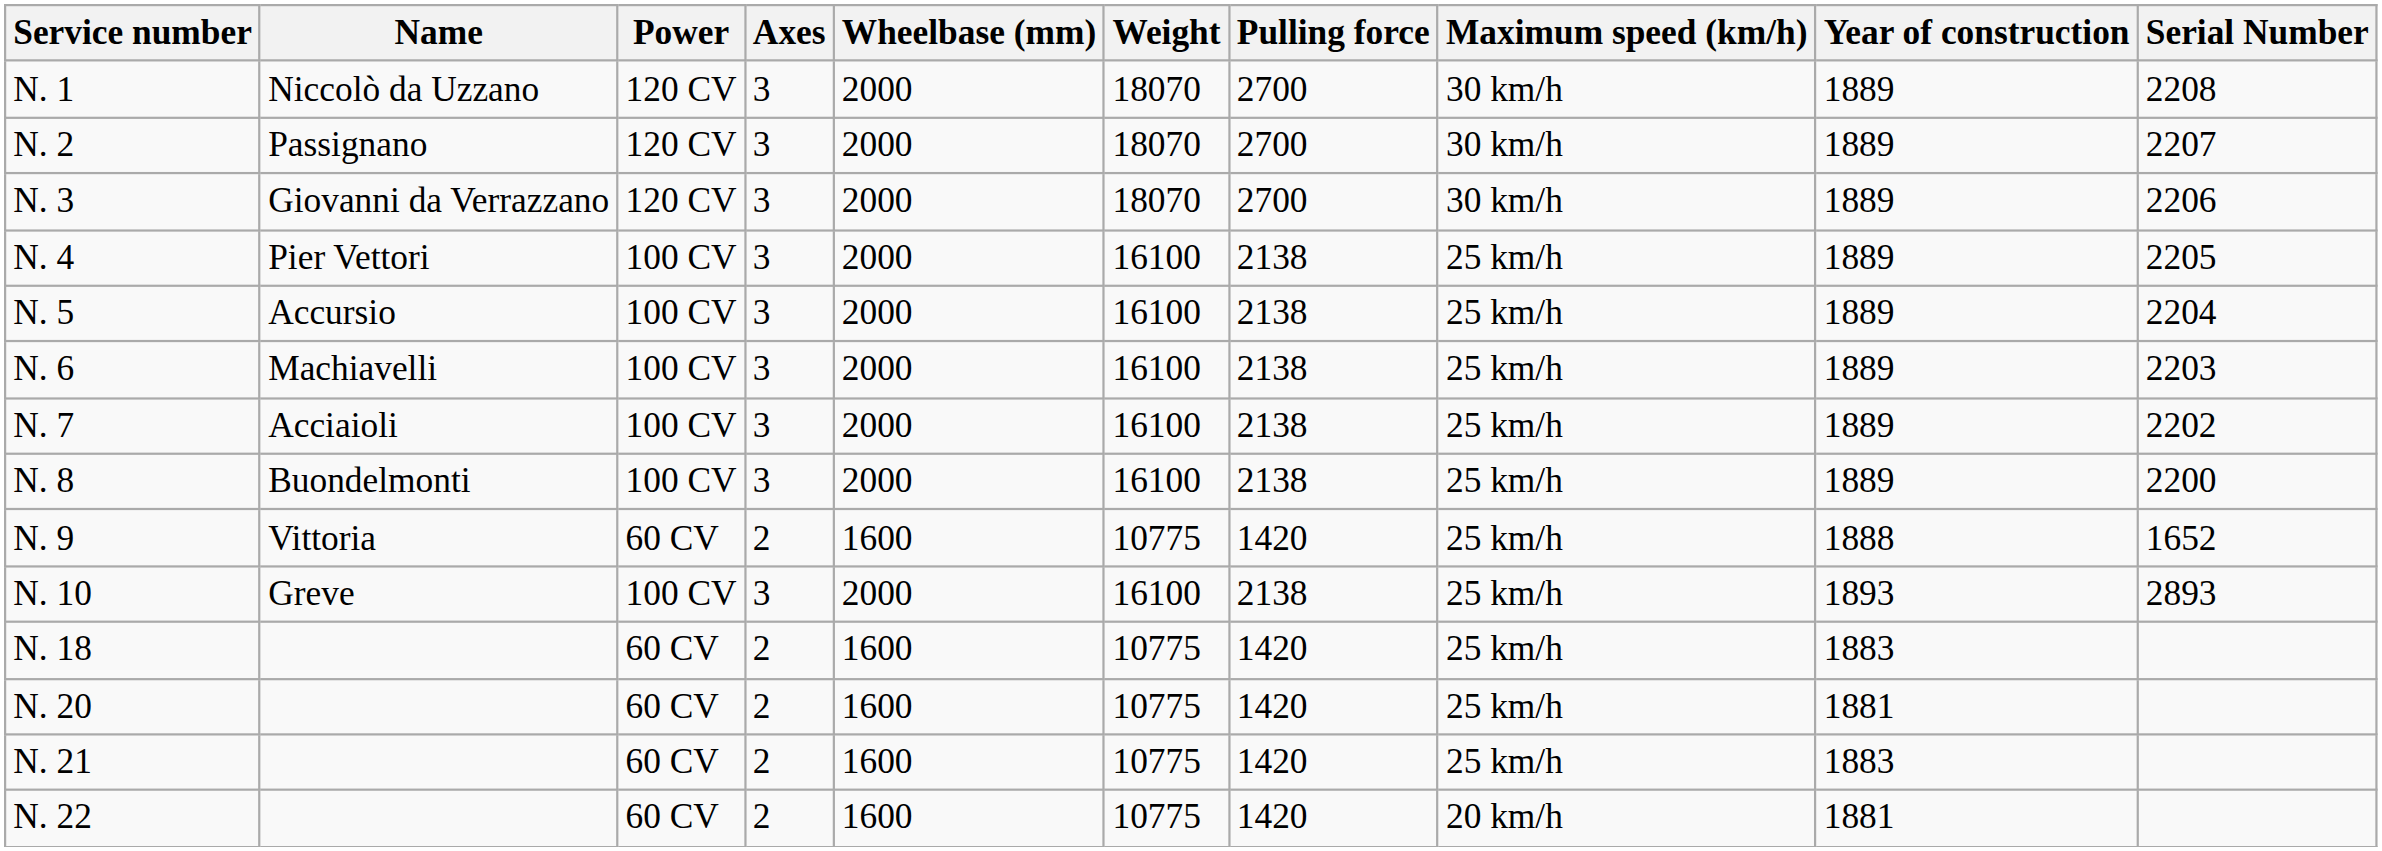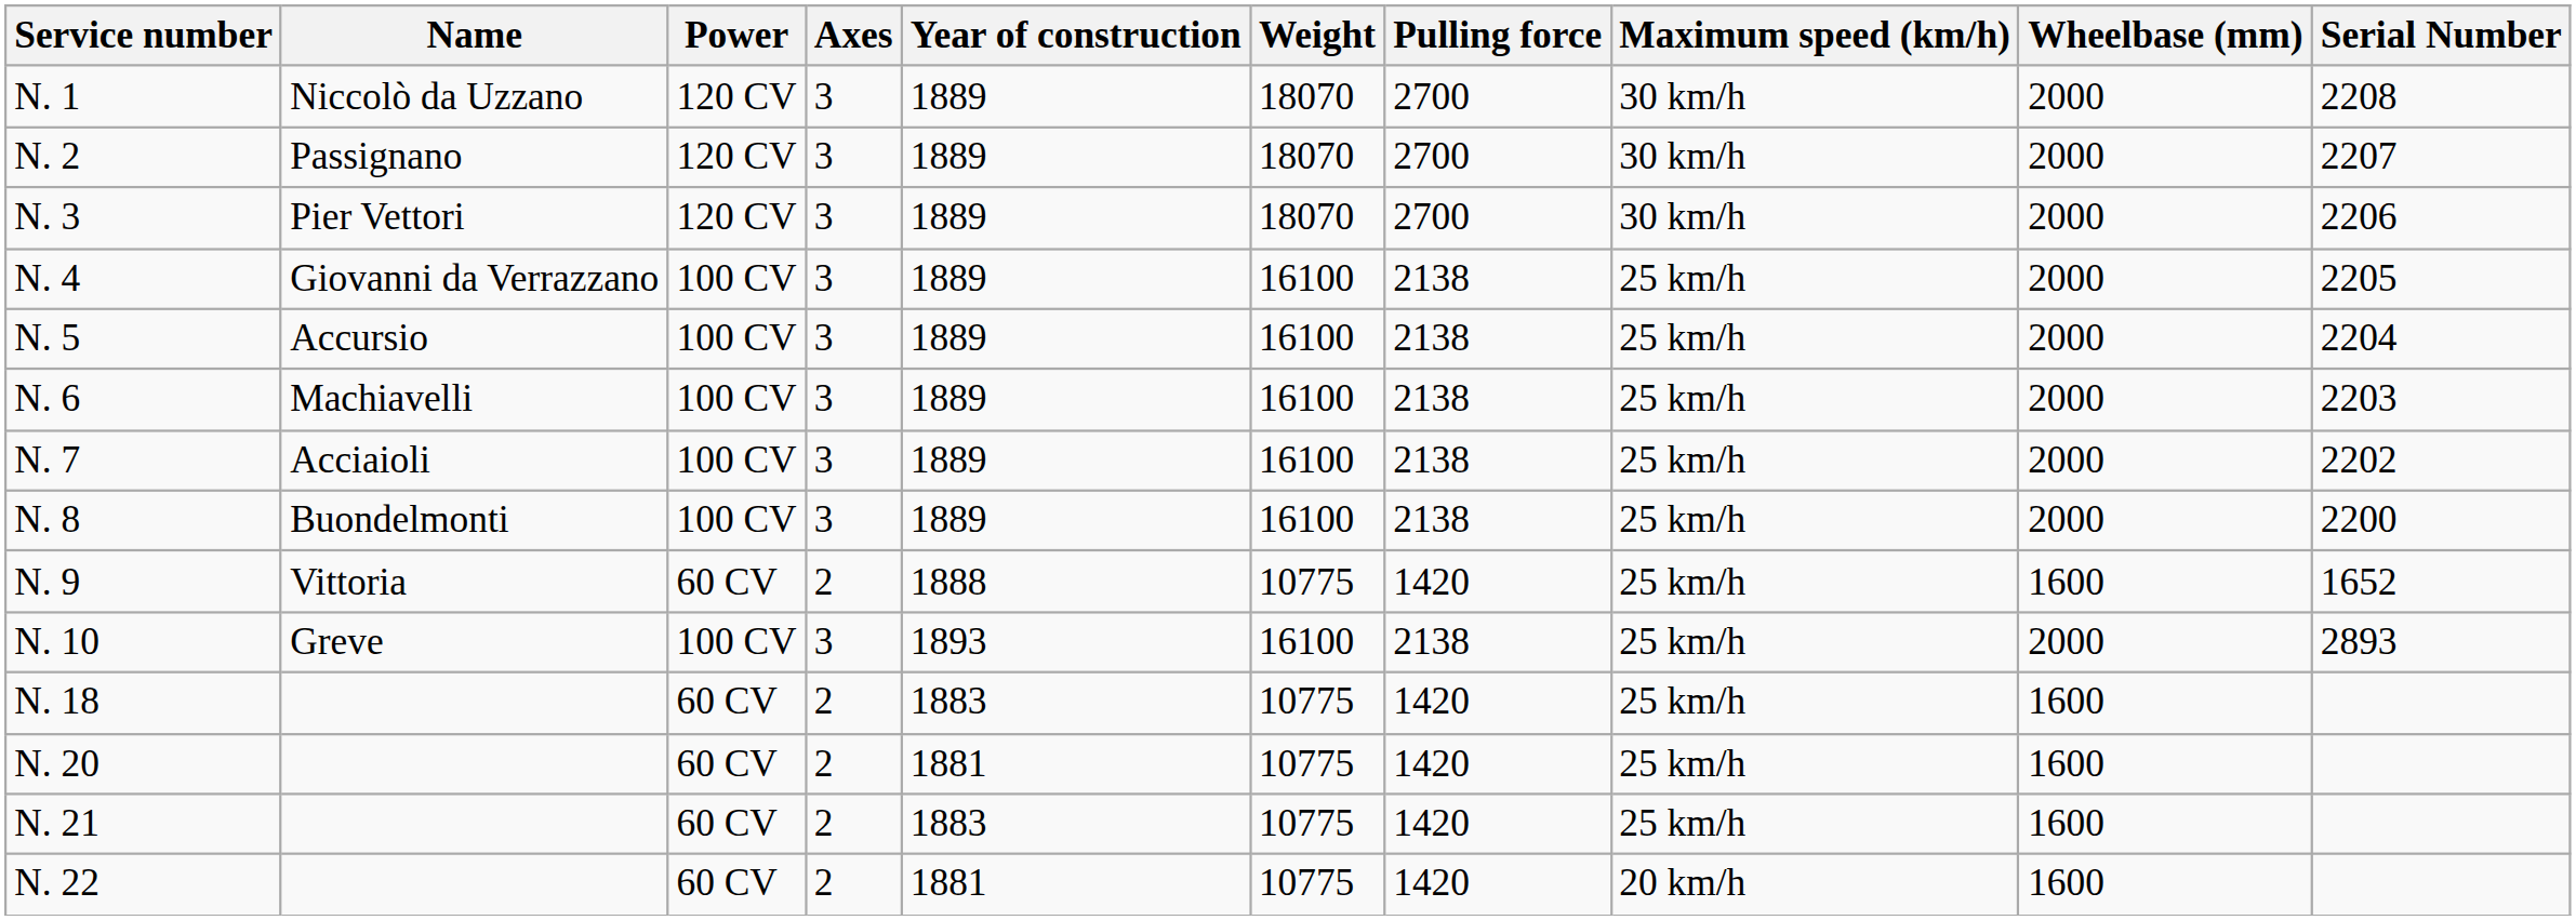columns swapped: Wheelbase (mm) <-> Year of construction
N. 3 | Name: Giovanni da Verrazzano -> Pier Vettori
N. 4 | Name: Pier Vettori -> Giovanni da Verrazzano
